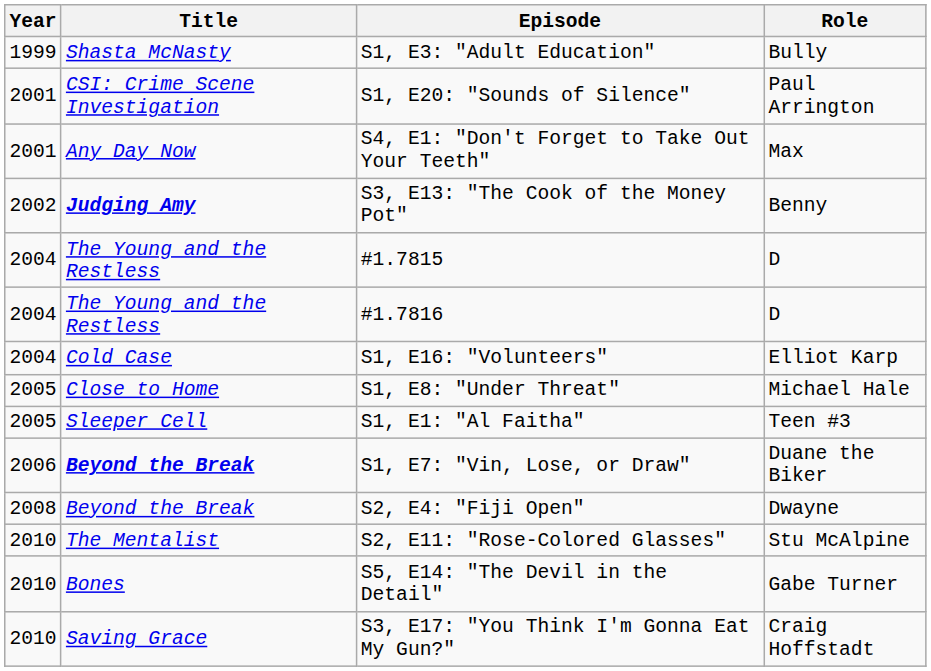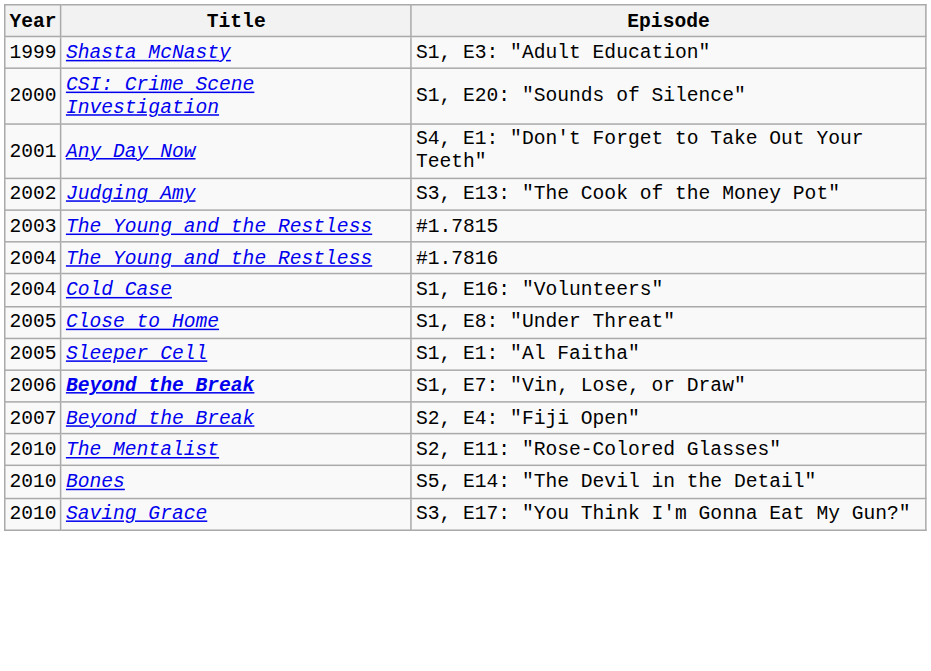- column: Role | Bully | Paul Arrington | Max | Benny | D | D | Elliot Karp | Michael Hale | Teen #3 | Duane the Biker | Dwayne | Stu McAlpine | Gabe Turner | Craig Hoffstadt
S1, E20: "Sounds of Silence" | Year: 2001 -> 2000
S3, E13: "The Cook of the Money Pot" | Title: bold -> normal
#1.7815 | Year: 2004 -> 2003
S2, E4: "Fiji Open" | Year: 2008 -> 2007
